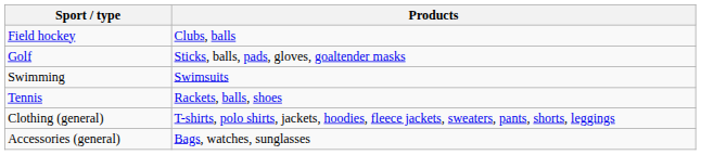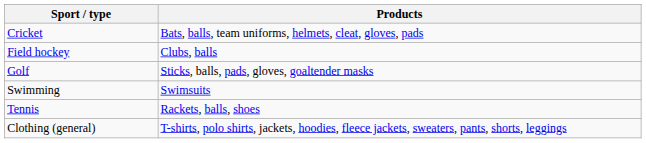+ row: Cricket | Bats, balls, team uniforms, helmets, cleat, gloves, pads
- row: Accessories (general) | Bags, watches, sunglasses
